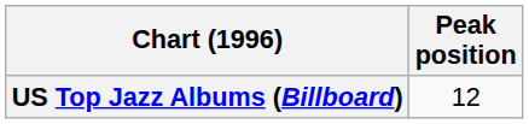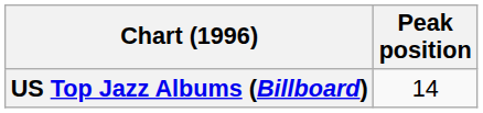US Top Jazz Albums (Billboard) | Peak position: 12 -> 14
